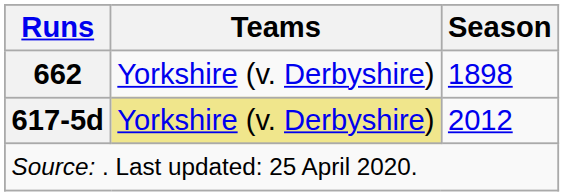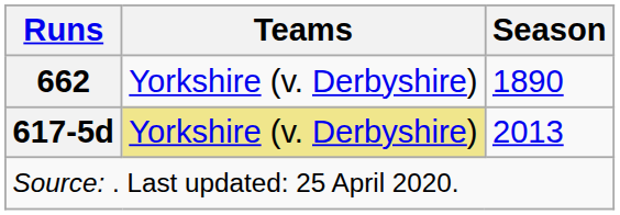662 | Season: 1898 -> 1890
617-5d | Season: 2012 -> 2013
